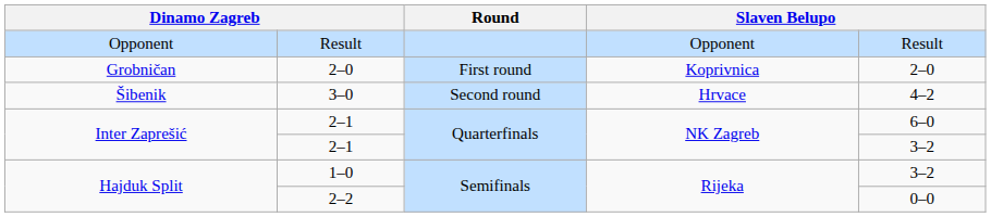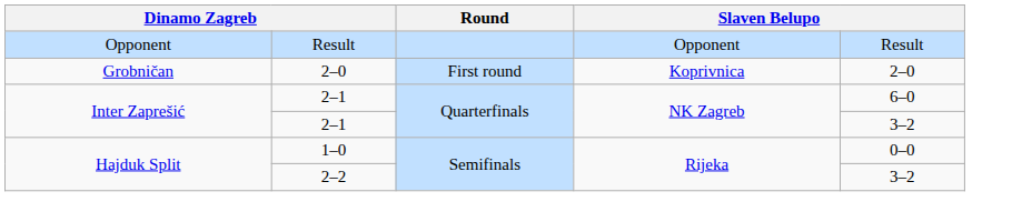- row: Šibenik | 3–0 | Second round | Hrvace | 4–2
1–0 | column 5: 3–2 -> 0–0
2–2 | column 5: 0–0 -> 3–2
